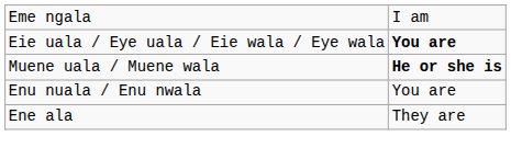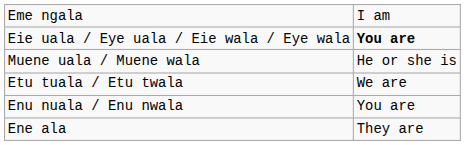Muene uala / Muene wala | column 2: bold -> normal
+ row: Etu tuala / Etu twala | We are
